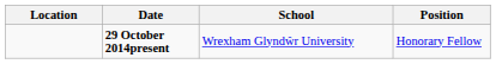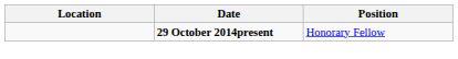- column: School | Wrexham Glyndŵr University
